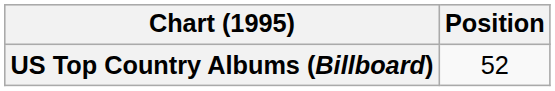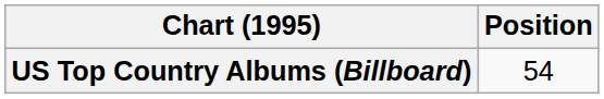US Top Country Albums (Billboard) | Position: 52 -> 54
